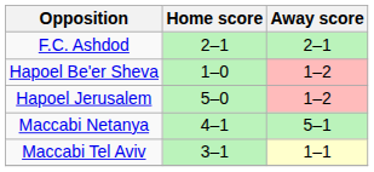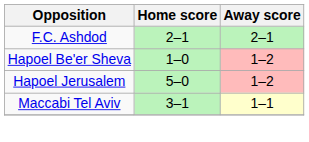- row: Maccabi Netanya | 4–1 | 5–1
